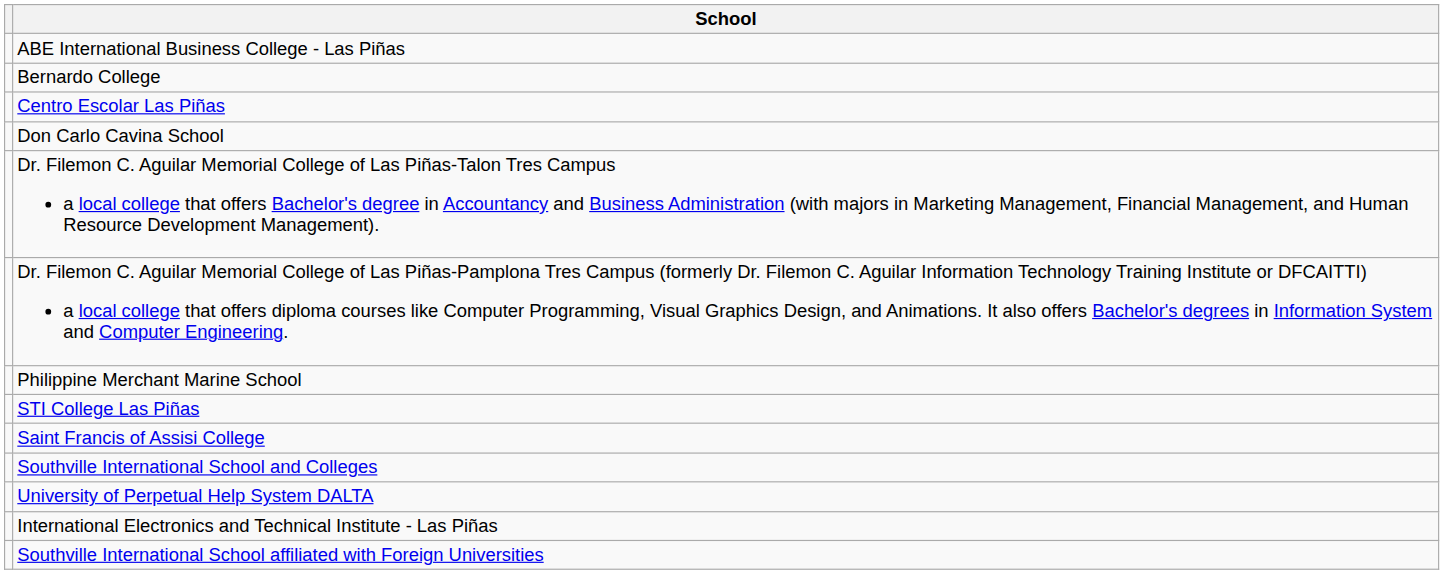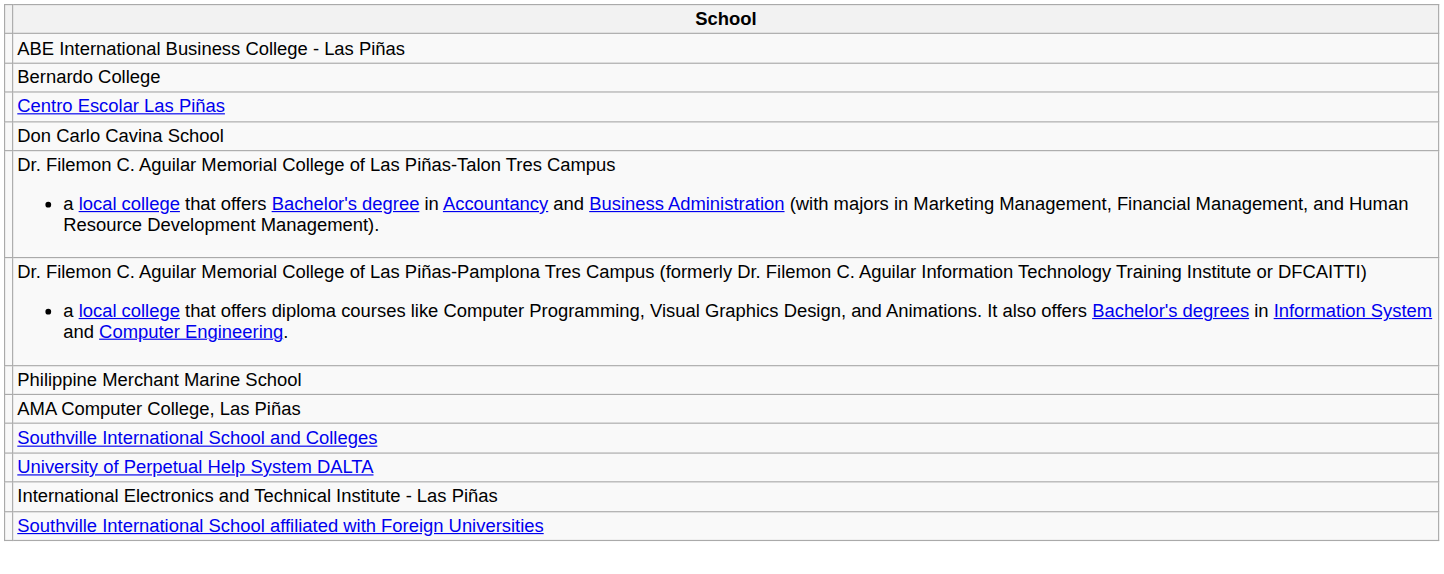+ row: AMA Computer College, Las Piñas
- row: STI College Las Piñas
- row: Saint Francis of Assisi College
